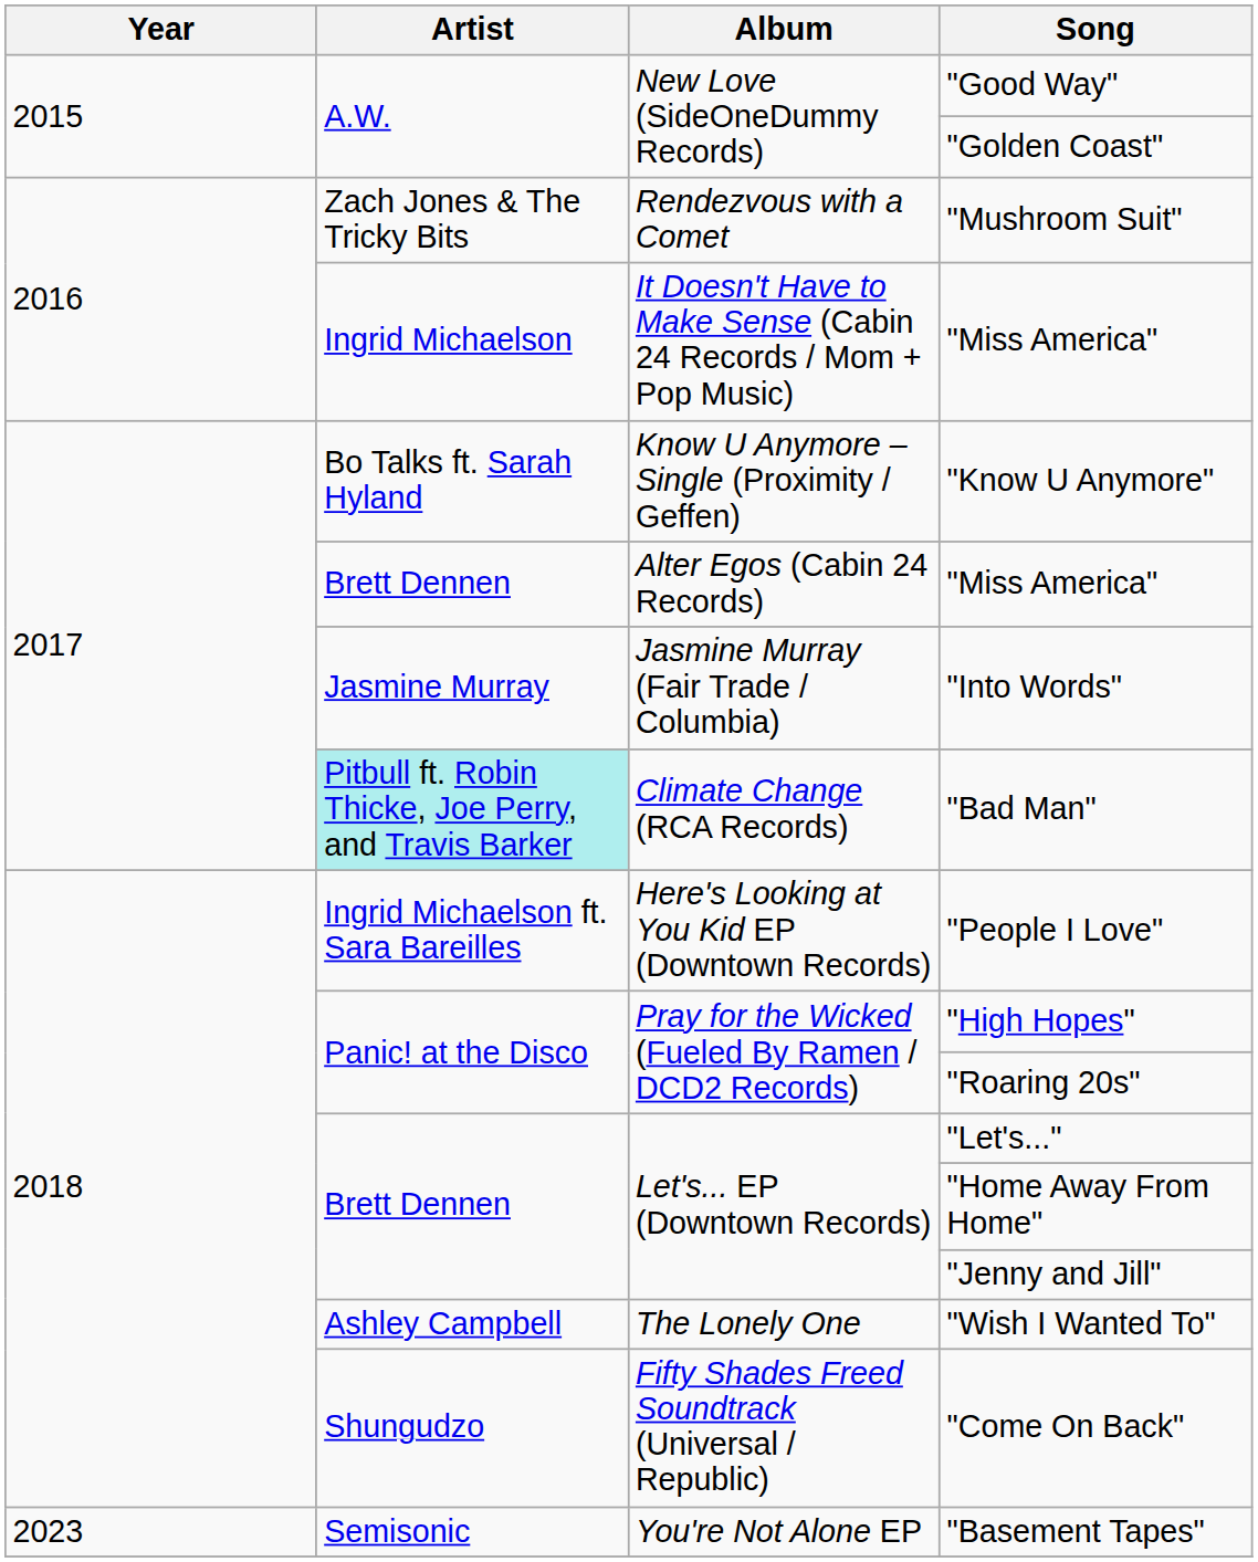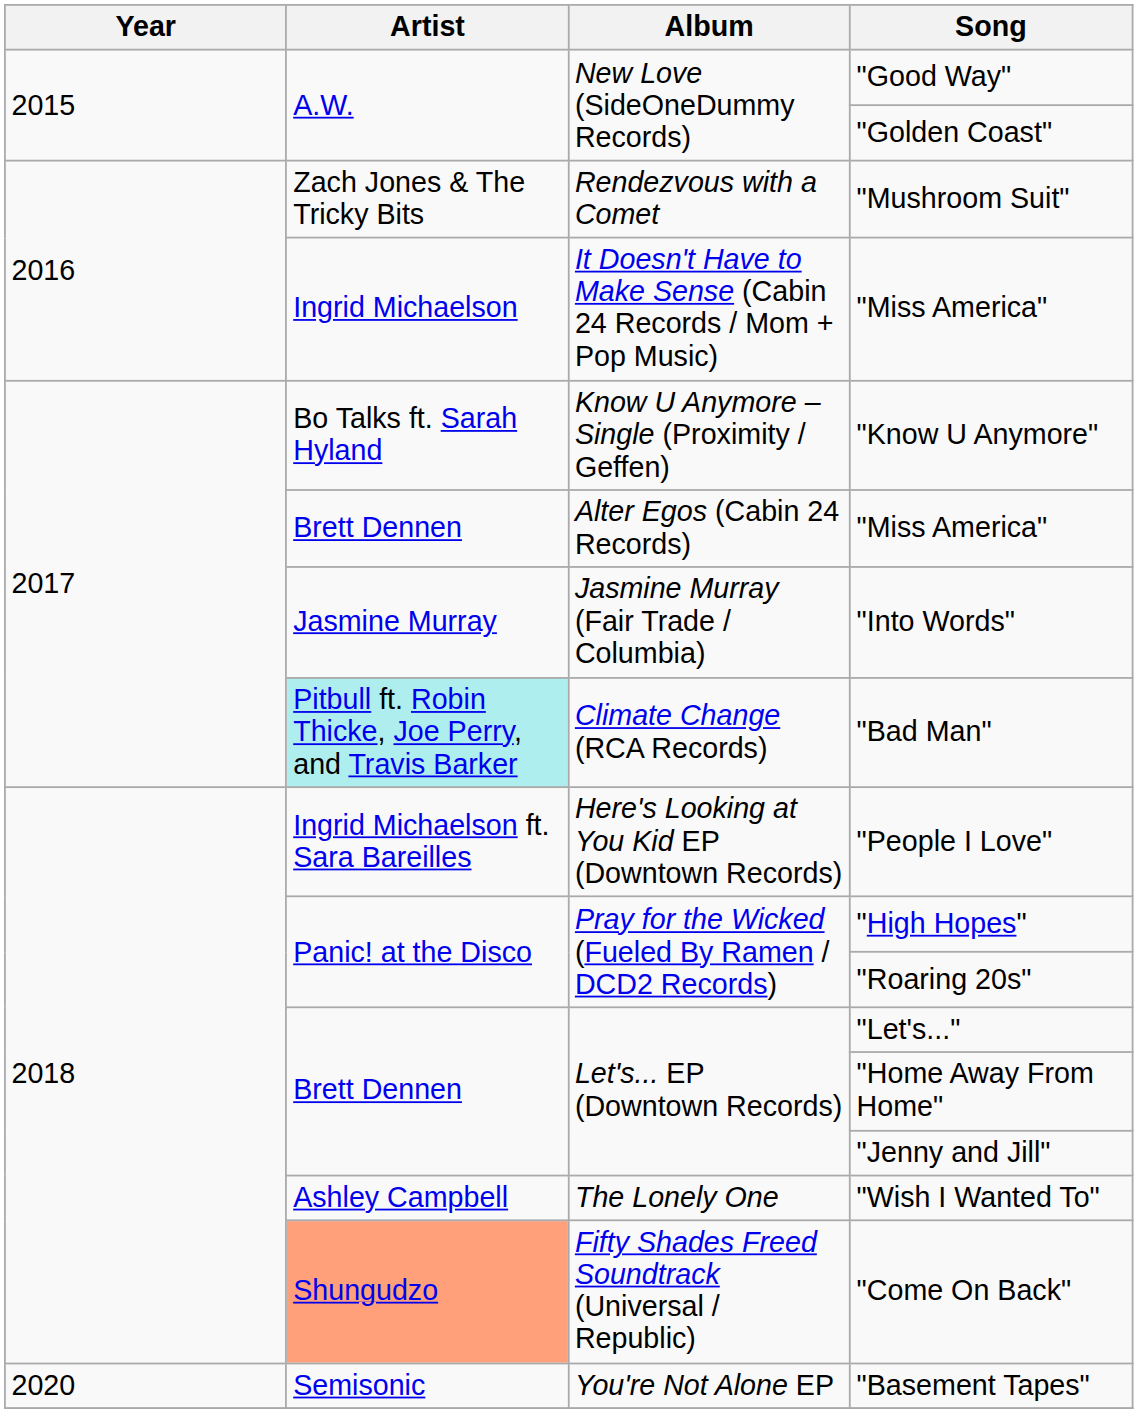"Come On Back" | Artist: no background -> lightsalmon background
"Basement Tapes" | Year: 2023 -> 2020
